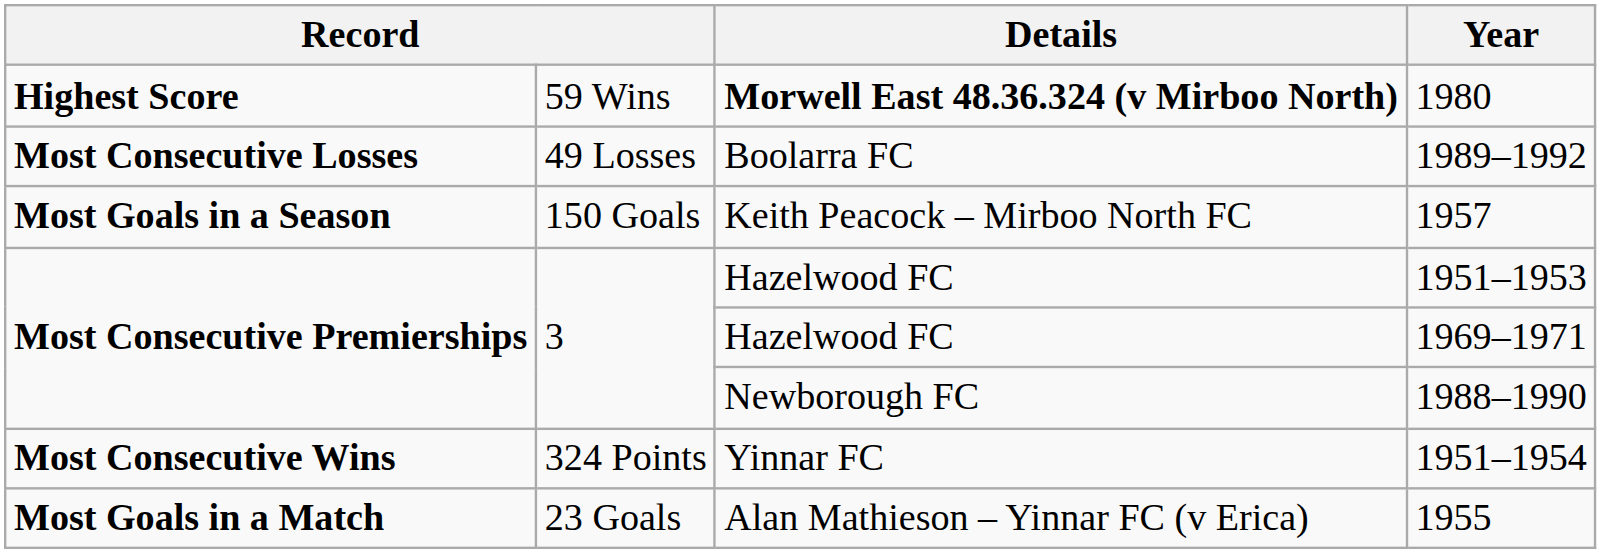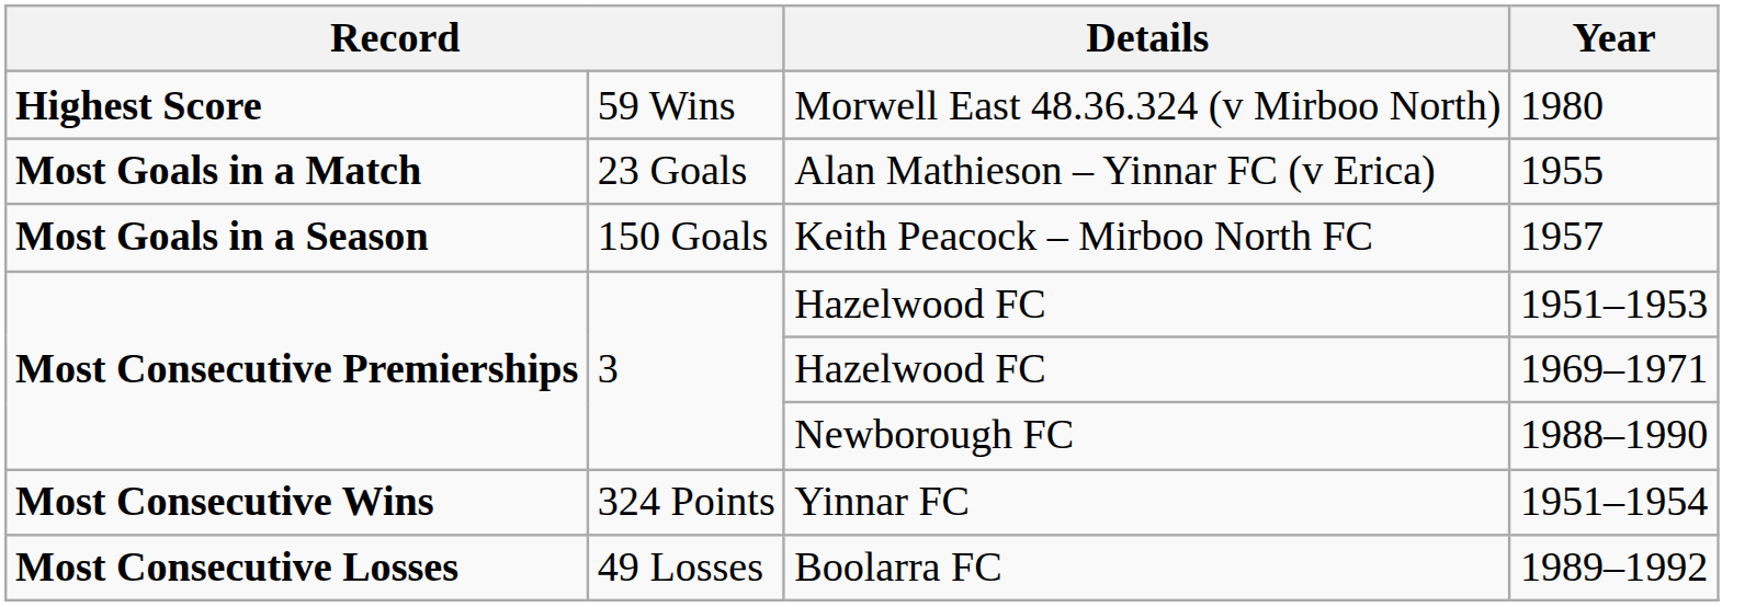1980 | Details: bold -> normal
rows swapped: 1955 <-> 1989–1992
